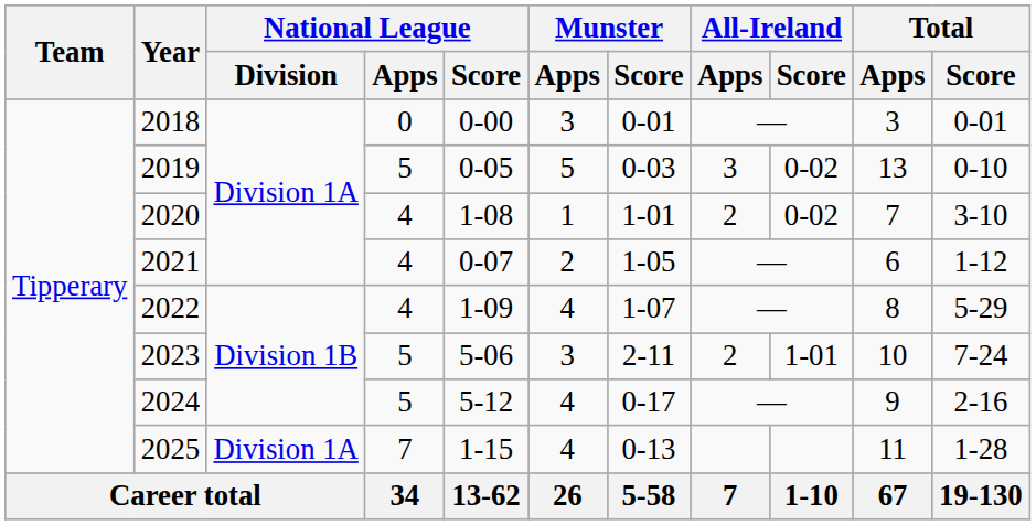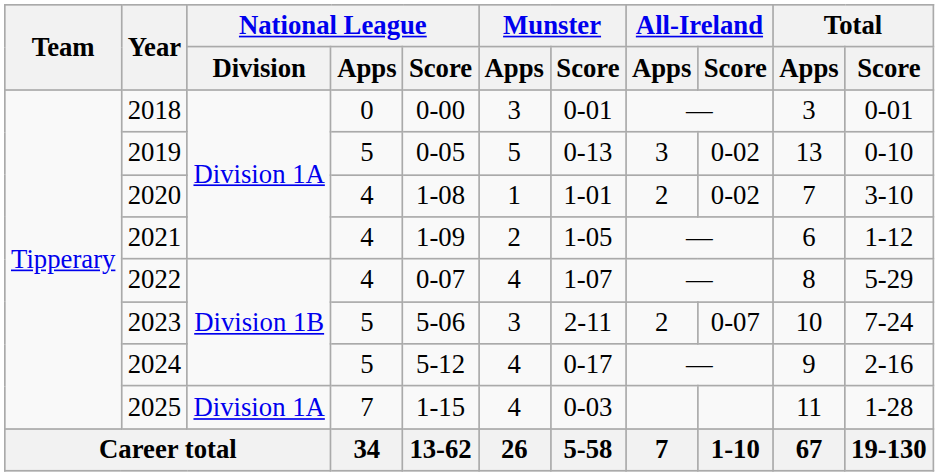2019 | Munster / Score: 0-03 -> 0-13
2021 | National League / Score: 0-07 -> 1-09
2022 | National League / Score: 1-09 -> 0-07
2023 | All-Ireland / Score: 1-01 -> 0-07
2025 | Munster / Score: 0-13 -> 0-03
